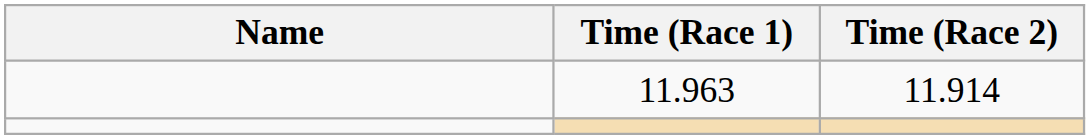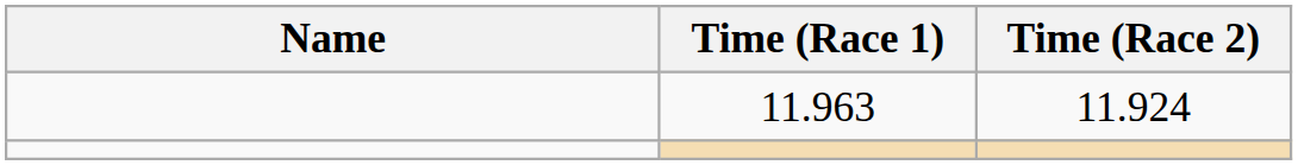11.963 | Time (Race 2): 11.914 -> 11.924
